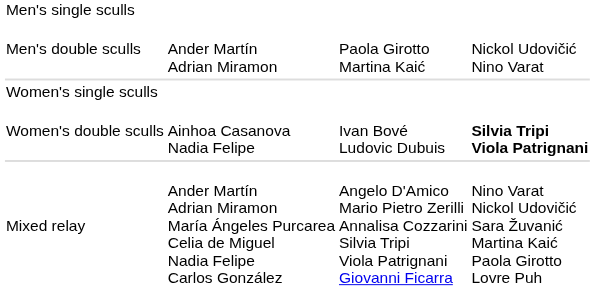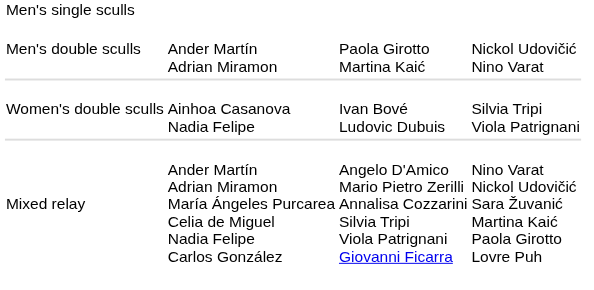- row: Women's single sculls
Women's double sculls | column 4: bold -> normal
